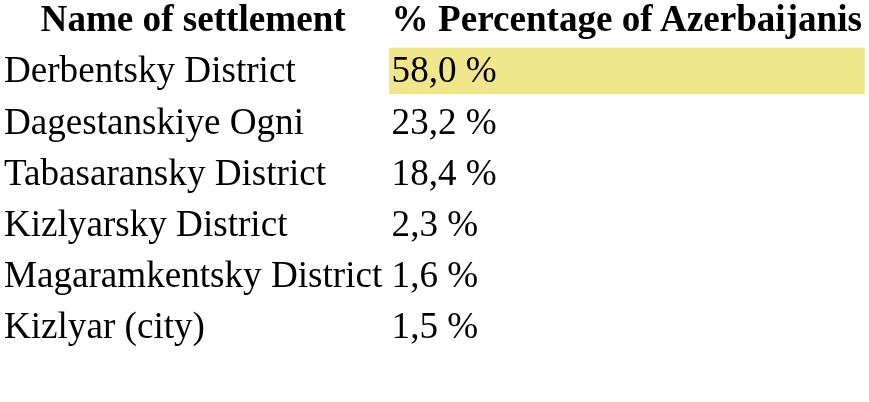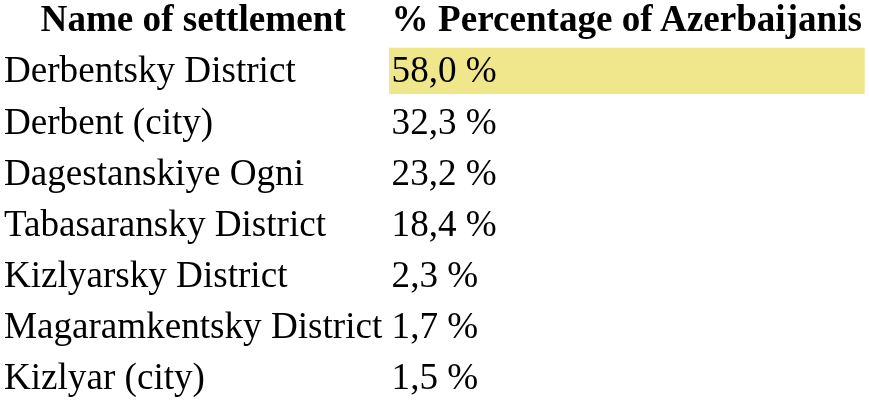+ row: Derbent (city) | 32,3 %
Magaramkentsky District | % Percentage of Azerbaijanis: 1,6 % -> 1,7 %
